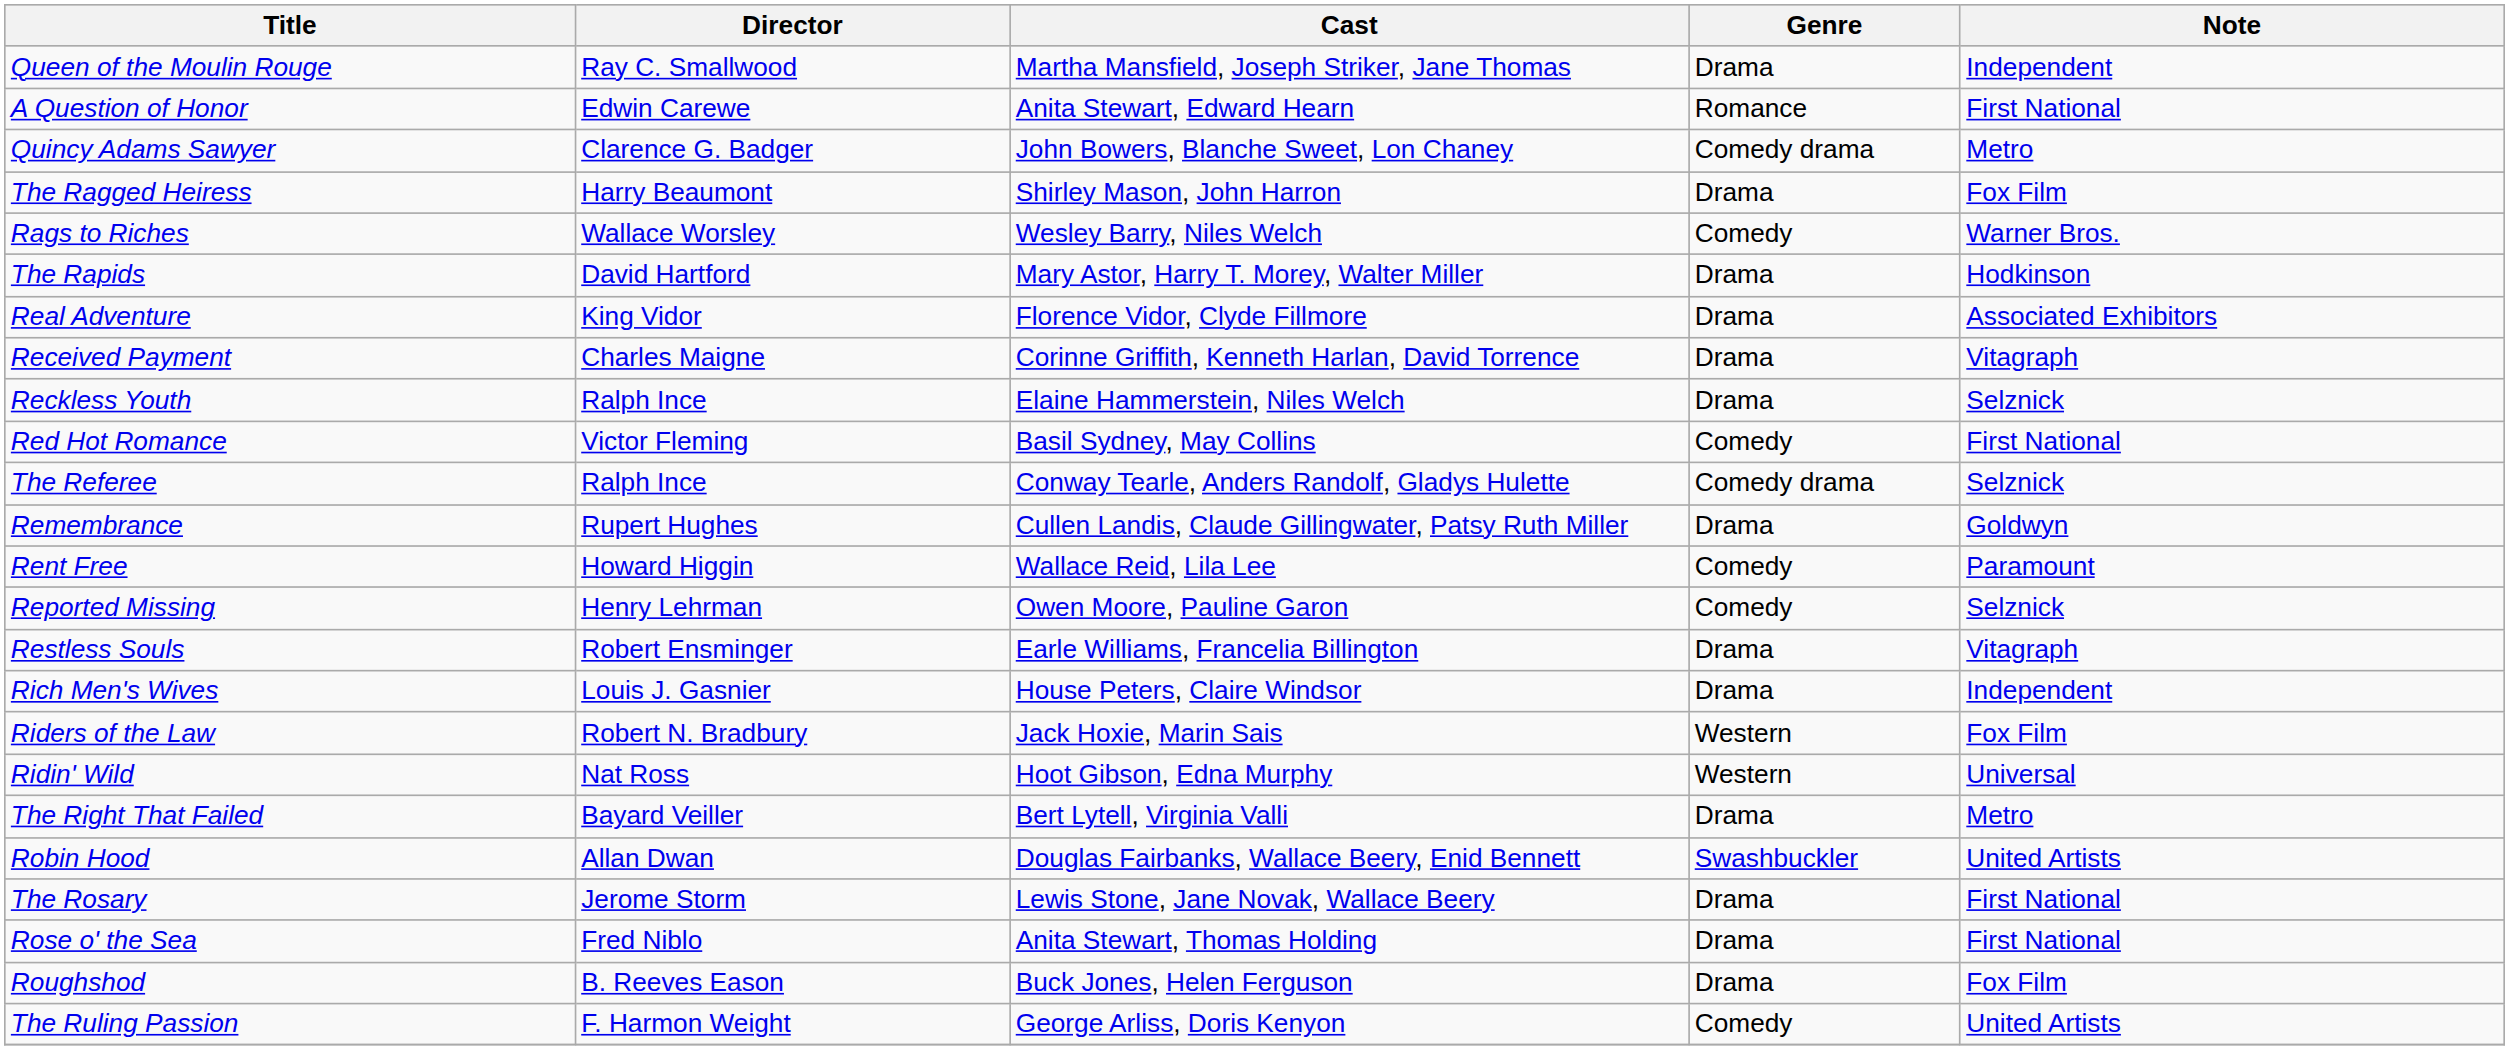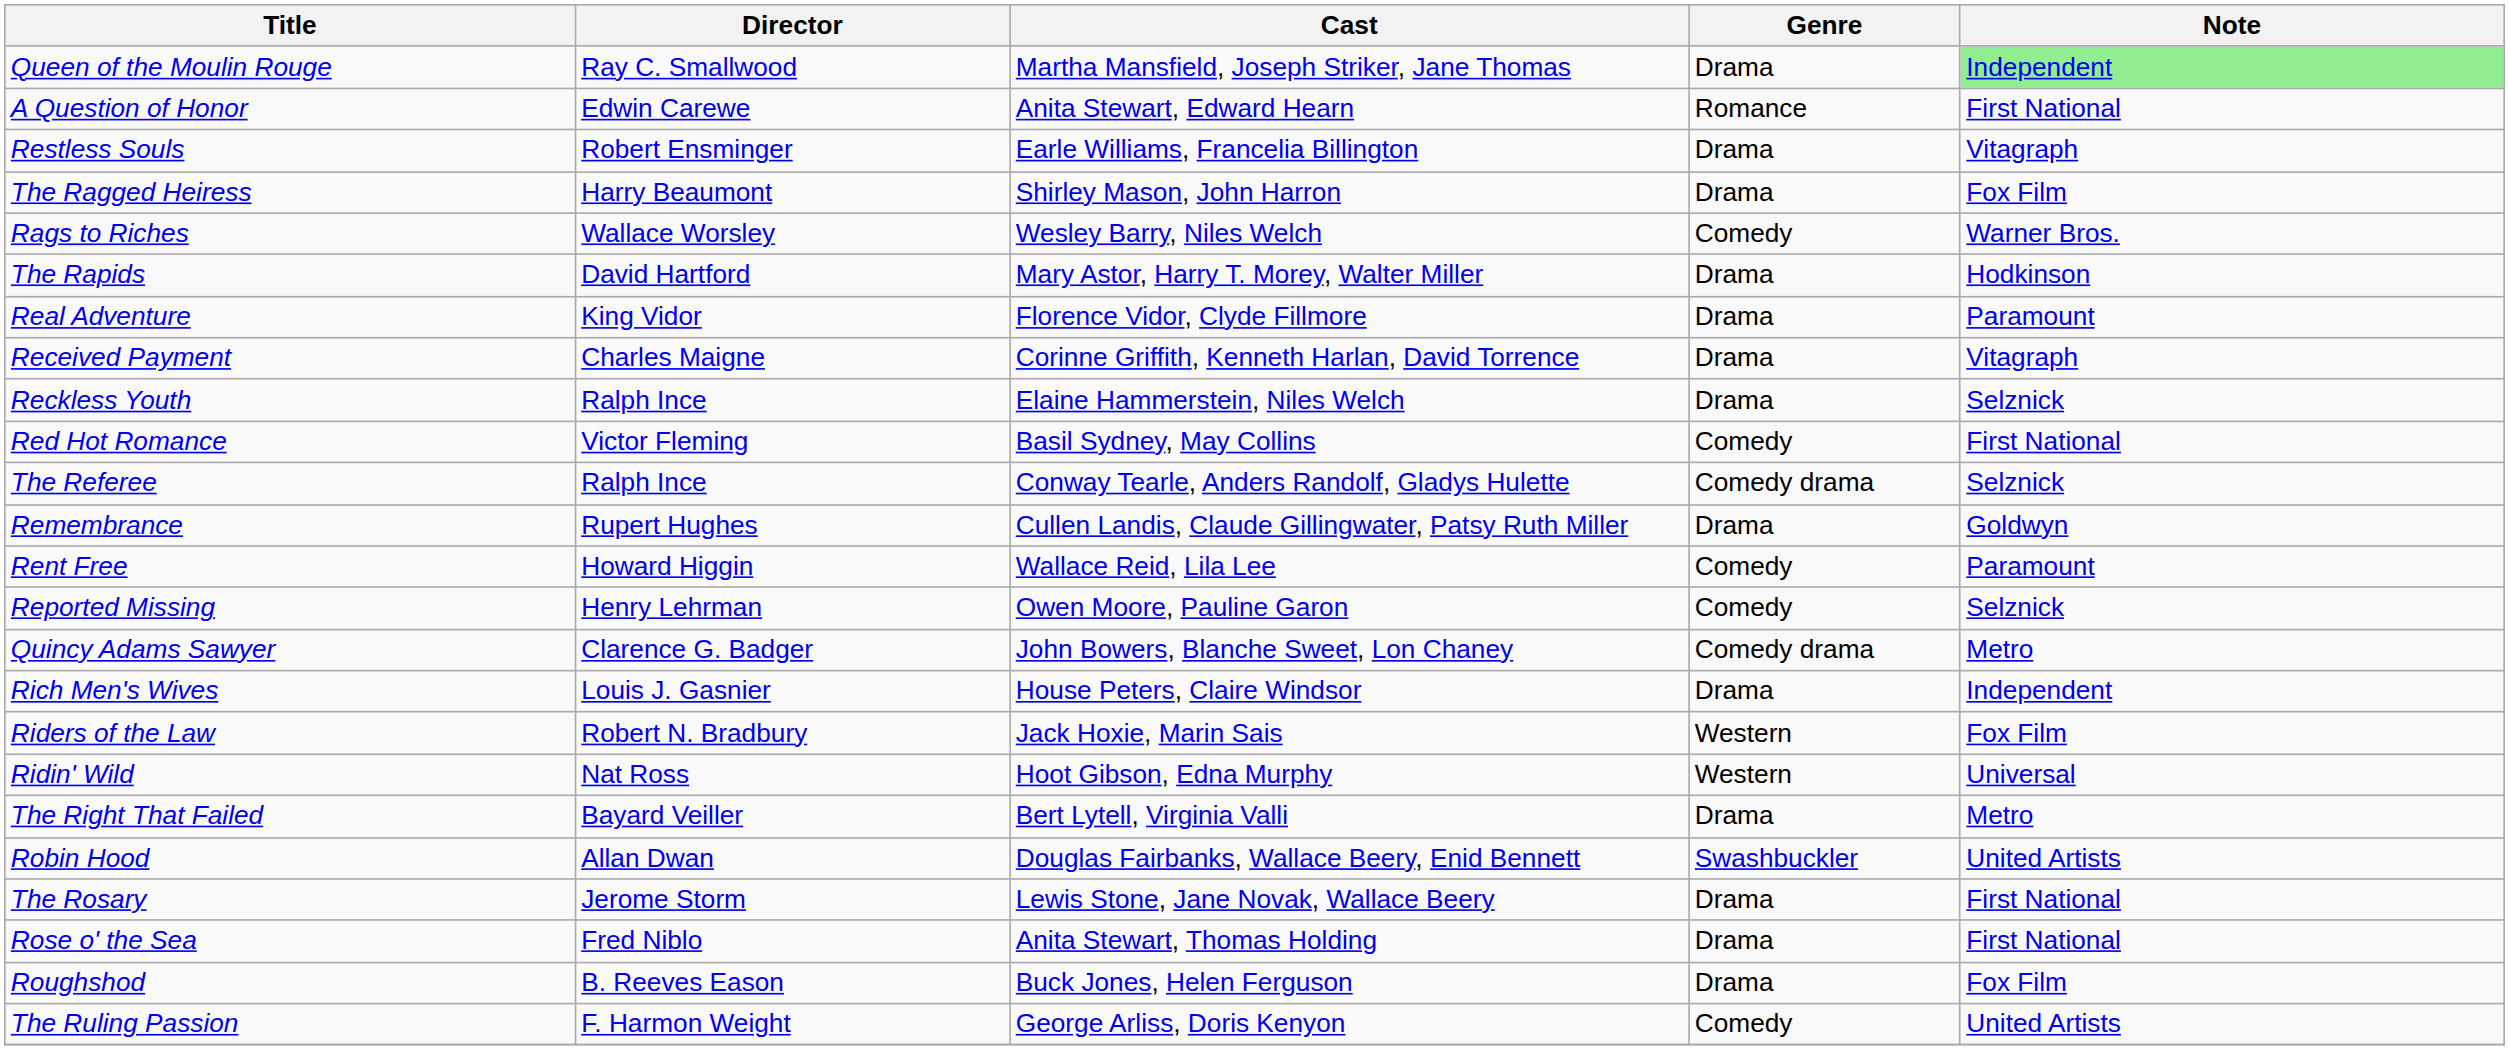Queen of the Moulin Rouge | Note: no background -> lightgreen background
rows swapped: Quincy Adams Sawyer <-> Restless Souls
Real Adventure | Note: Associated Exhibitors -> Paramount
